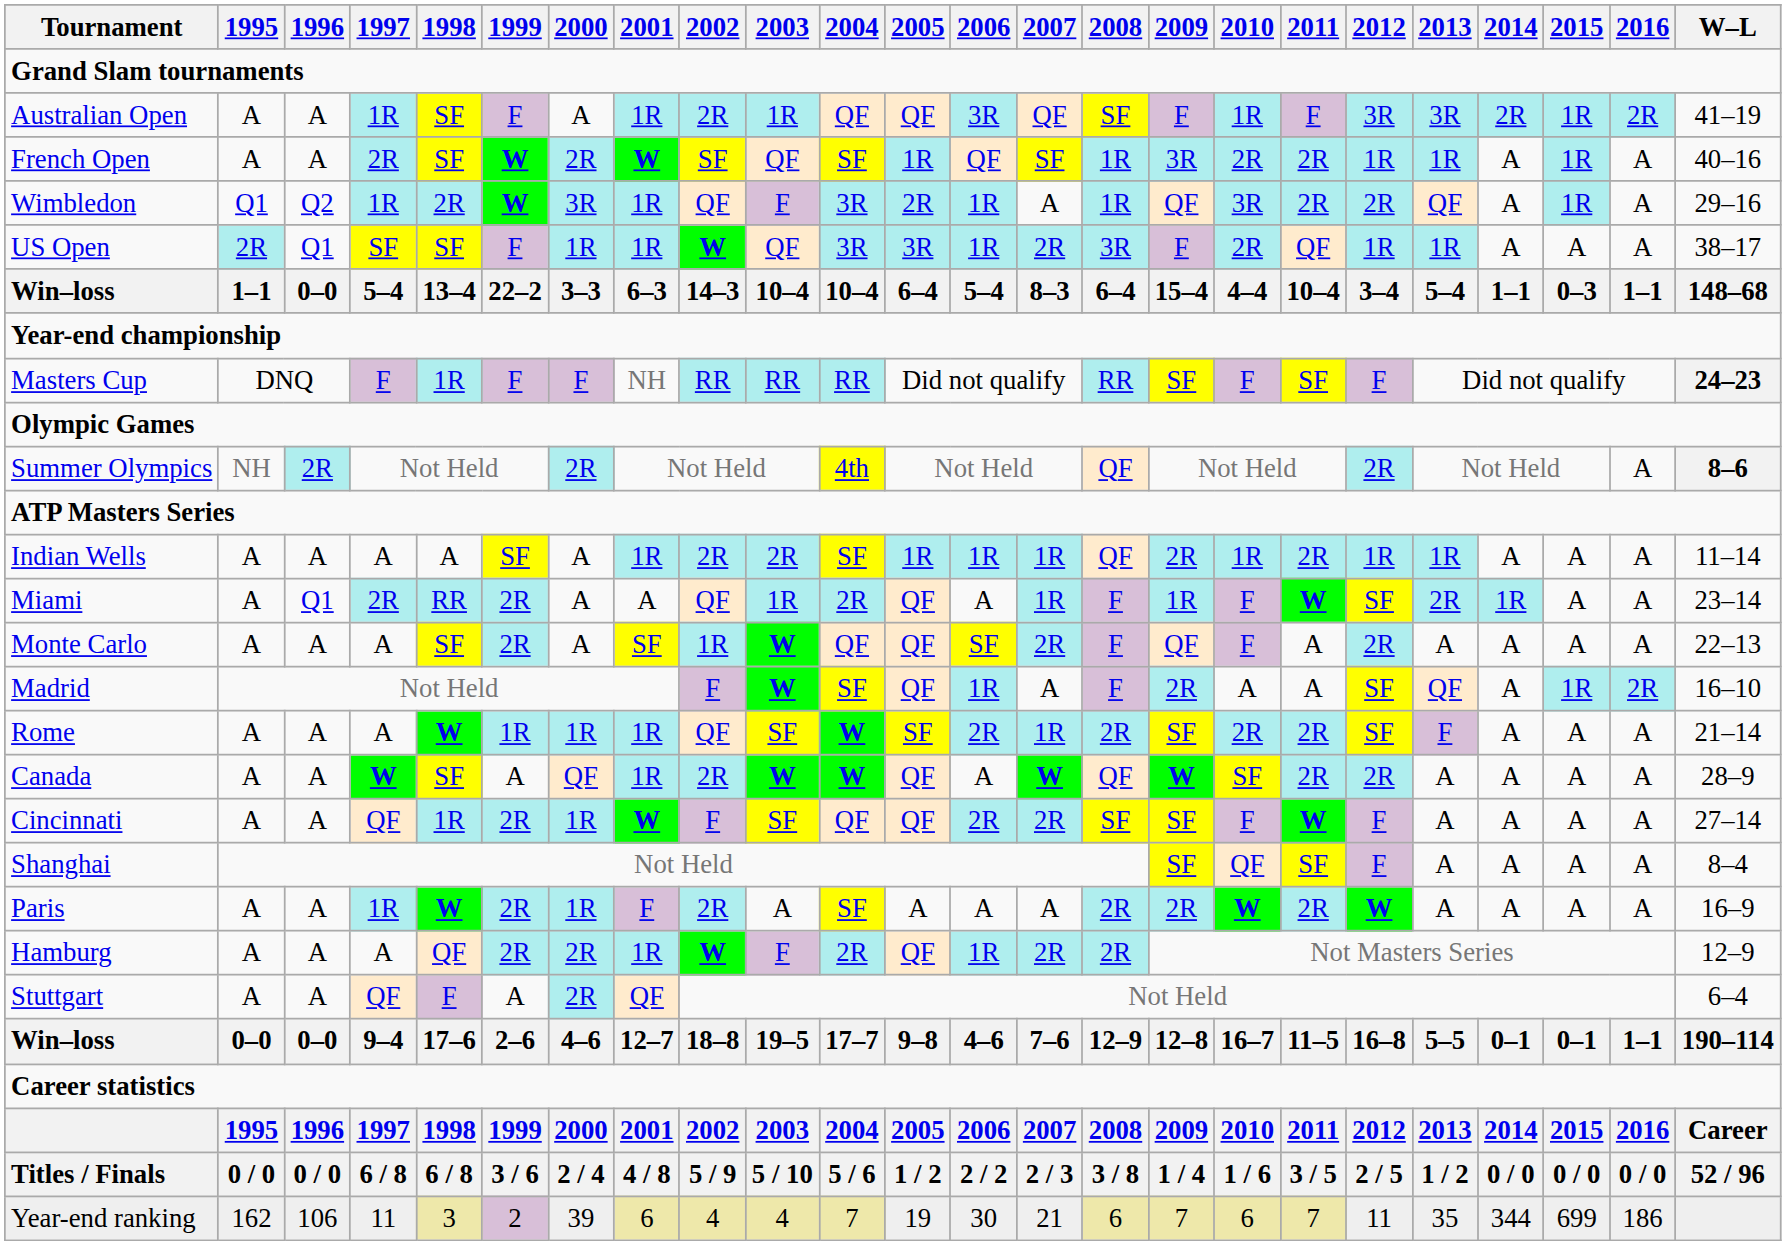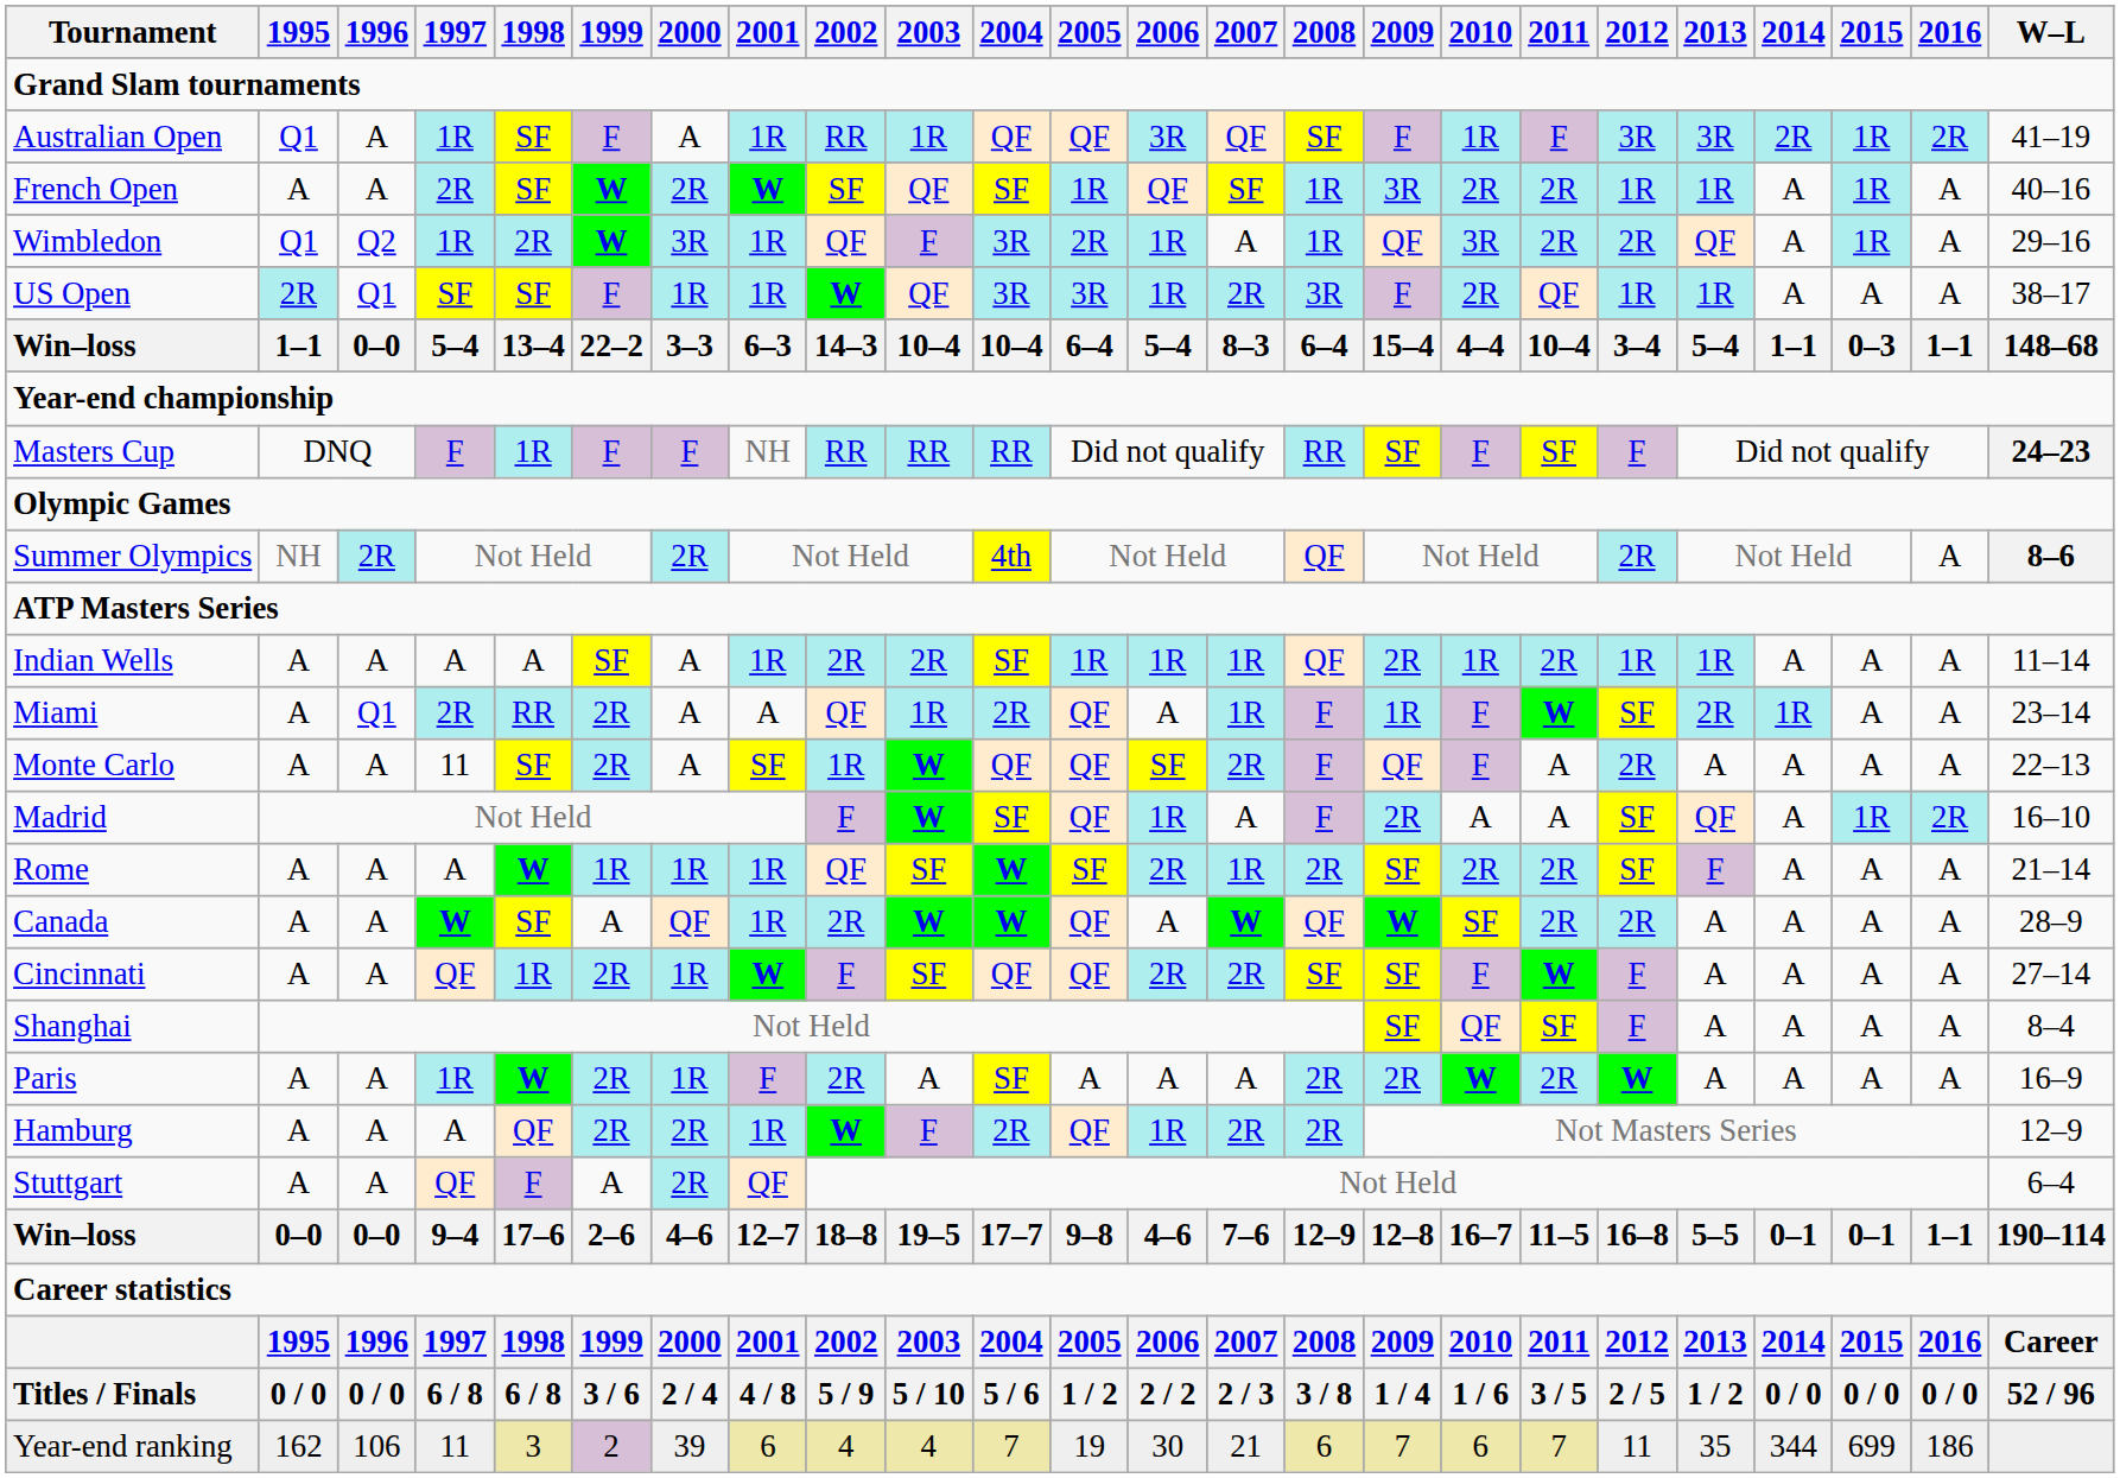Australian Open | 1995: A -> Q1
Australian Open | 2002: 2R -> RR
Monte Carlo | 1997: A -> 11
